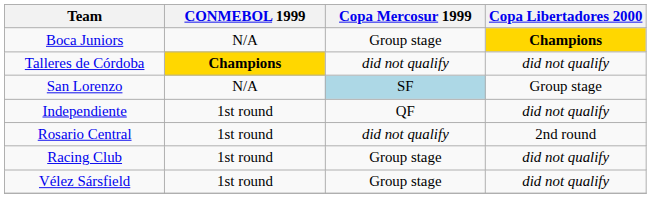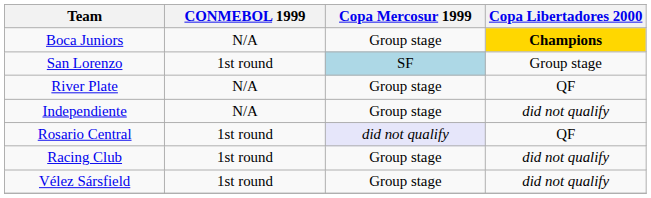- row: Talleres de Córdoba | Champions | did not qualify | did not qualify
San Lorenzo | CONMEBOL 1999: N/A -> 1st round
+ row: River Plate | N/A | Group stage | QF
Independiente | CONMEBOL 1999: 1st round -> N/A
Independiente | Copa Mercosur 1999: QF -> Group stage
Rosario Central | Copa Mercosur 1999: no background -> lavender background
Rosario Central | Copa Libertadores 2000: 2nd round -> QF
